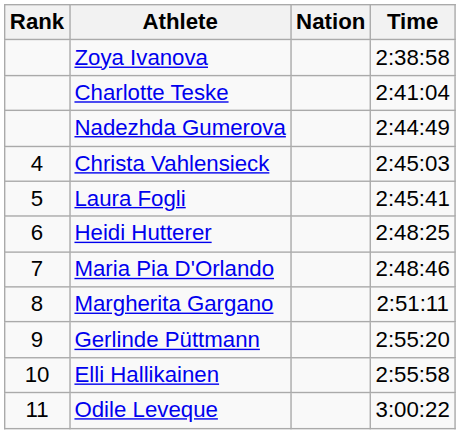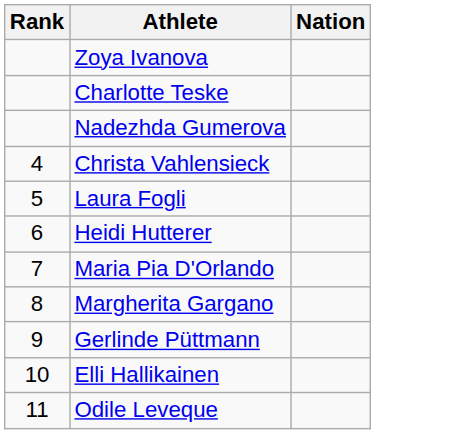- column: Time | 2:38:58 | 2:41:04 | 2:44:49 | 2:45:03 | 2:45:41 | 2:48:25 | 2:48:46 | 2:51:11 | 2:55:20 | 2:55:58 | 3:00:22
